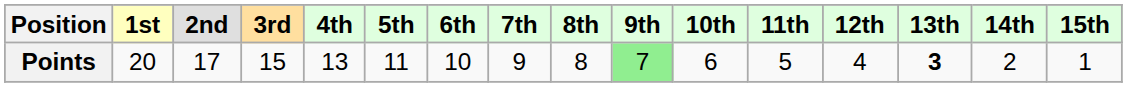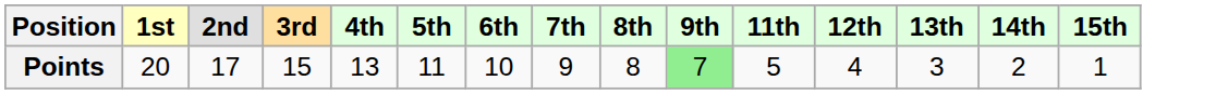- column: 10th | 6
Points | 13th: bold -> normal
